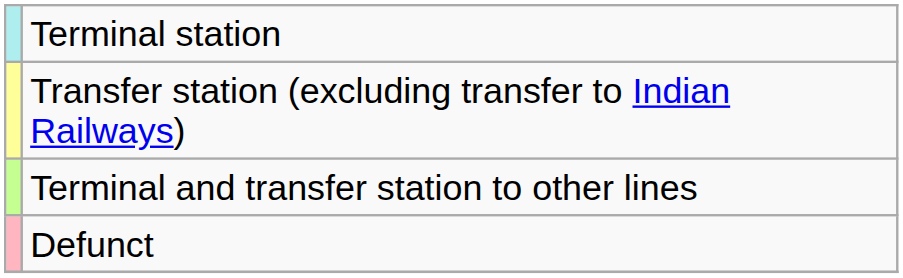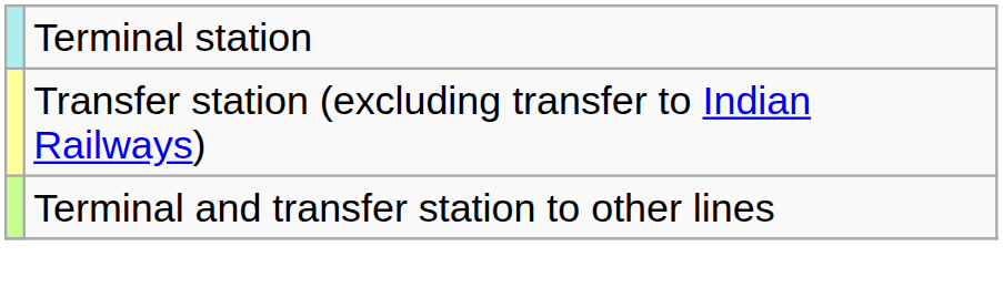- row: Defunct
